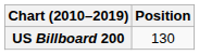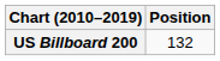US Billboard 200 | Position: 130 -> 132
